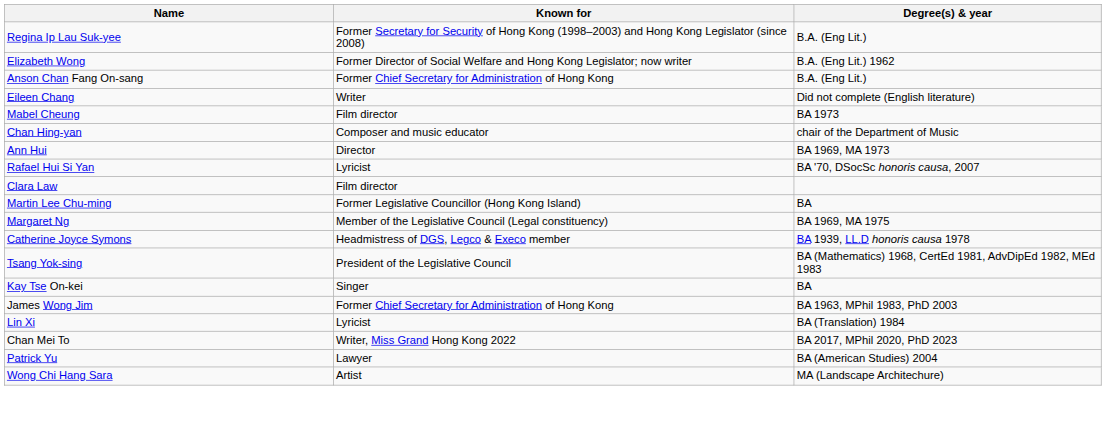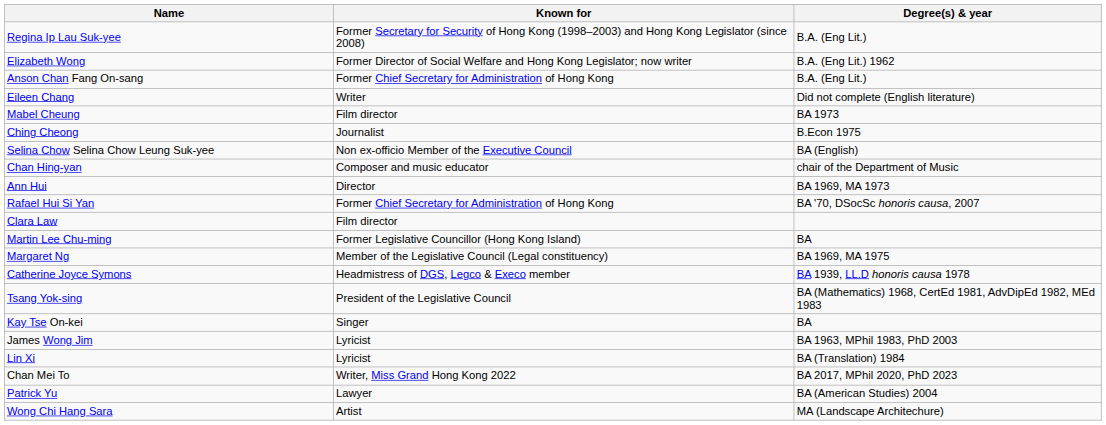+ row: Ching Cheong | Journalist | B.Econ 1975
+ row: Selina Chow Selina Chow Leung Suk-yee | Non ex-officio Member of the Executive Council | BA (English)
Rafael Hui Si Yan | Known for: Lyricist -> Former Chief Secretary for Administration of Hong Kong
James Wong Jim | Known for: Former Chief Secretary for Administration of Hong Kong -> Lyricist
